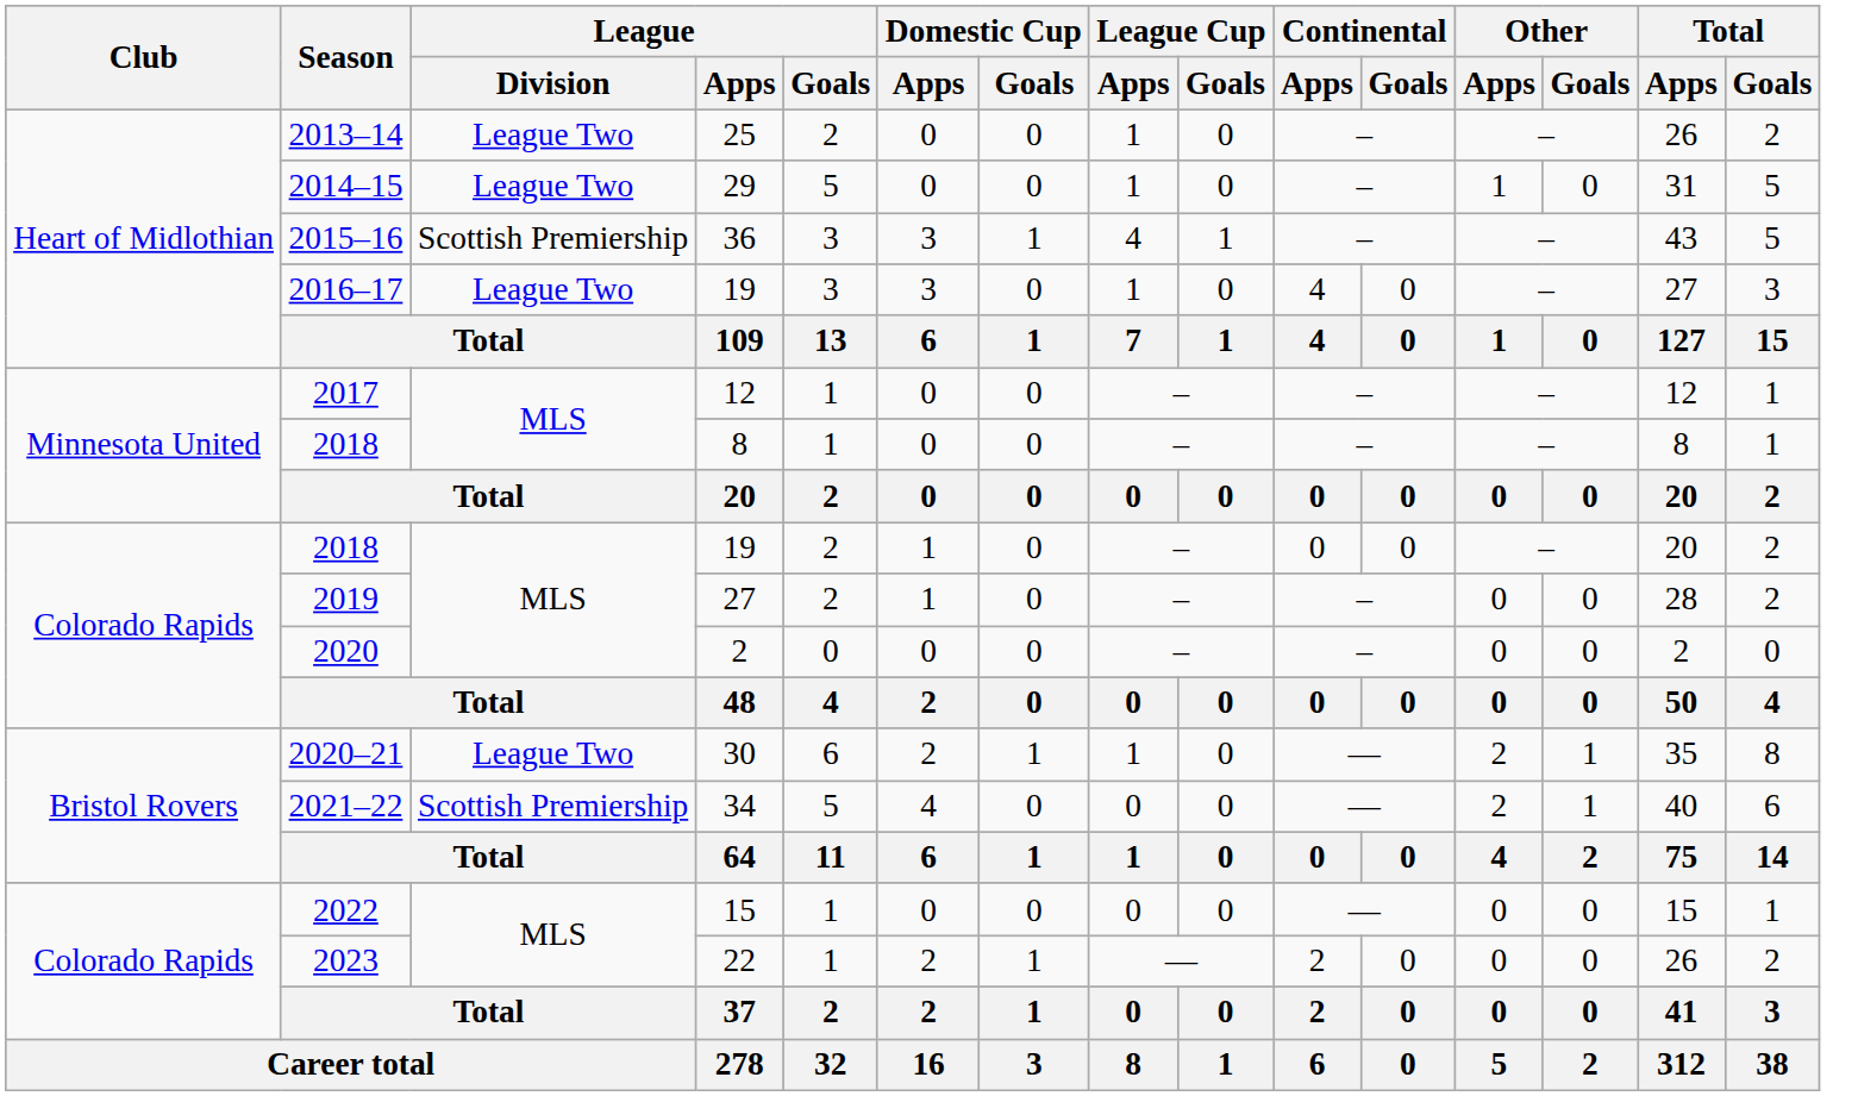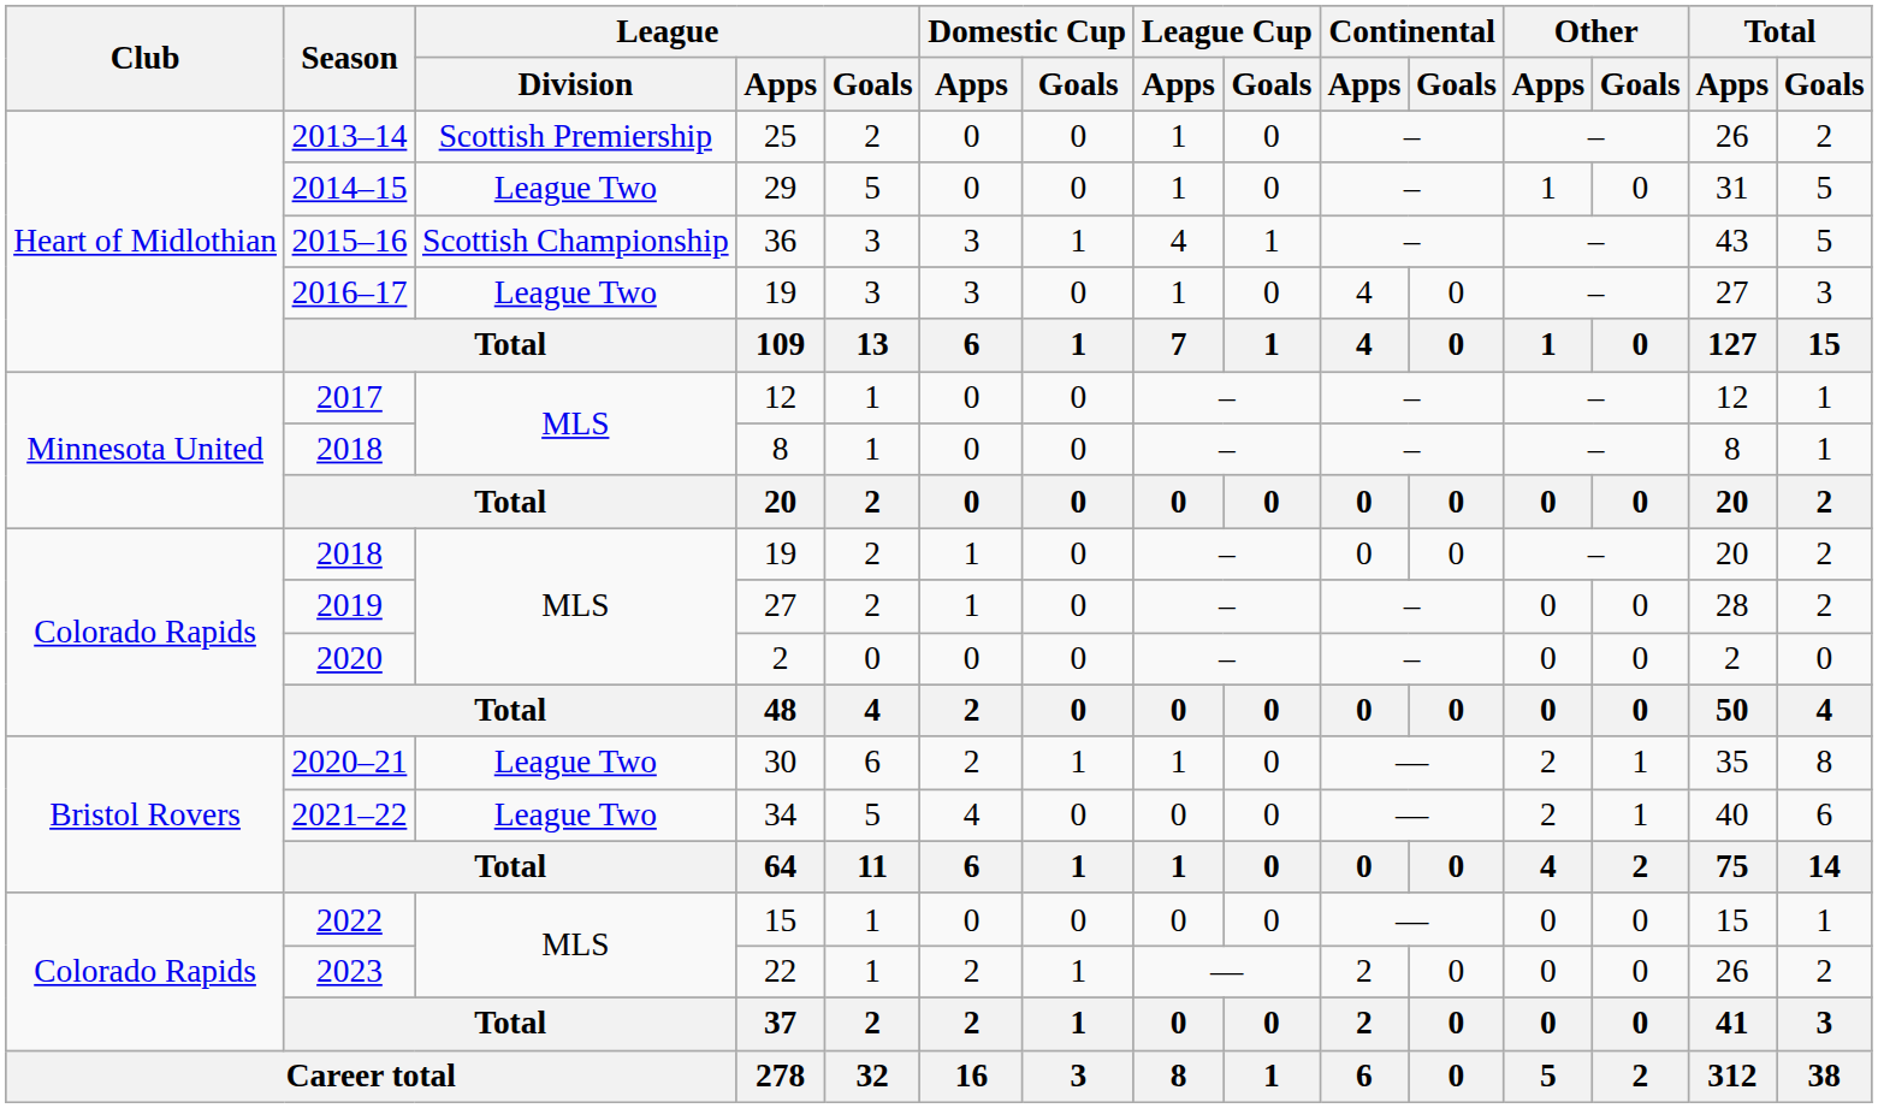2013–14 | League / Division: League Two -> Scottish Premiership
2015–16 | League / Division: Scottish Premiership -> Scottish Championship
2021–22 | League / Division: Scottish Premiership -> League Two
